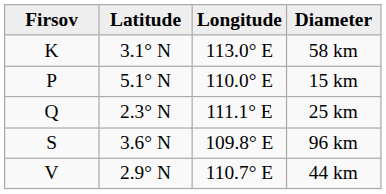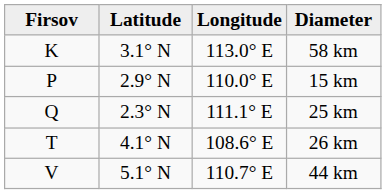15 km | Latitude: 5.1° N -> 2.9° N
- row: S | 3.6° N | 109.8° E | 96 km
+ row: T | 4.1° N | 108.6° E | 26 km
44 km | Latitude: 2.9° N -> 5.1° N
